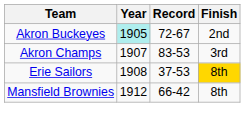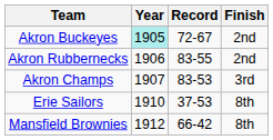+ row: Akron Rubbernecks | 1906 | 83-55 | 2nd
Erie Sailors | Year: 1908 -> 1910
Erie Sailors | Finish: gold background -> no background
